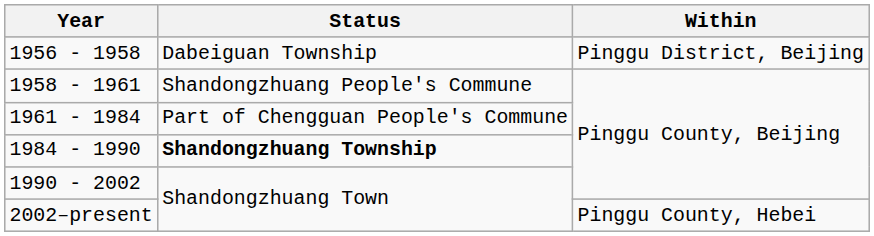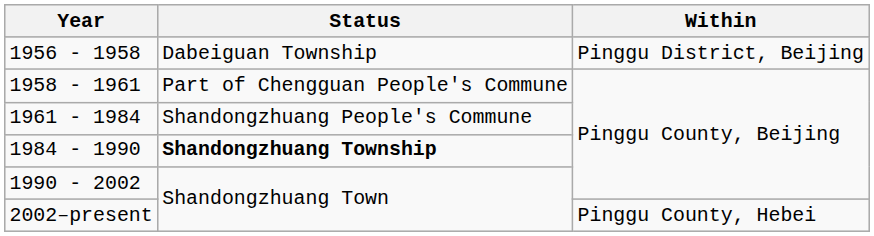1958 - 1961 | Status: Shandongzhuang People's Commune -> Part of Chengguan People's Commune
1961 - 1984 | Status: Part of Chengguan People's Commune -> Shandongzhuang People's Commune
